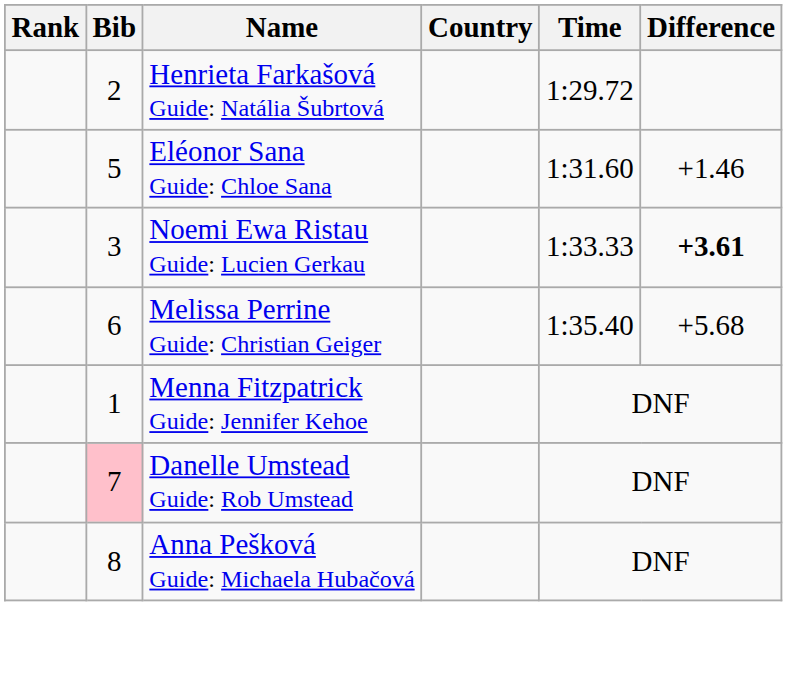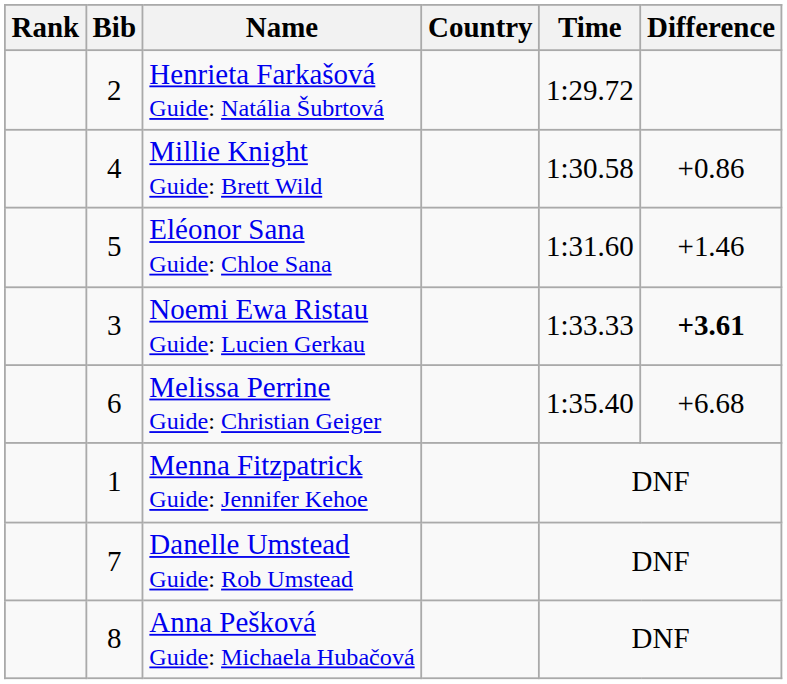+ row: 4 | Millie Knight Guide: Brett Wild | 1:30.58 | +0.86
Melissa Perrine Guide: Christian Geiger | Difference: +5.68 -> +6.68
Danelle Umstead Guide: Rob Umstead | Bib: pink background -> no background
